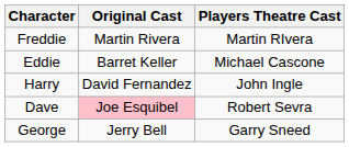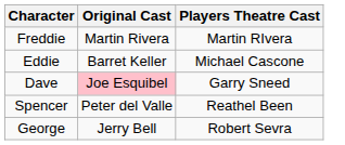- row: Harry | David Fernandez | John Ingle
Dave | Players Theatre Cast: Robert Sevra -> Garry Sneed
+ row: Spencer | Peter del Valle | Reathel Been
George | Players Theatre Cast: Garry Sneed -> Robert Sevra
